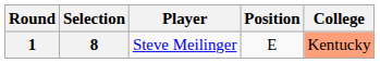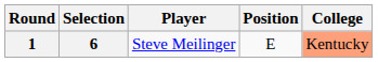1 | Selection: 8 -> 6
